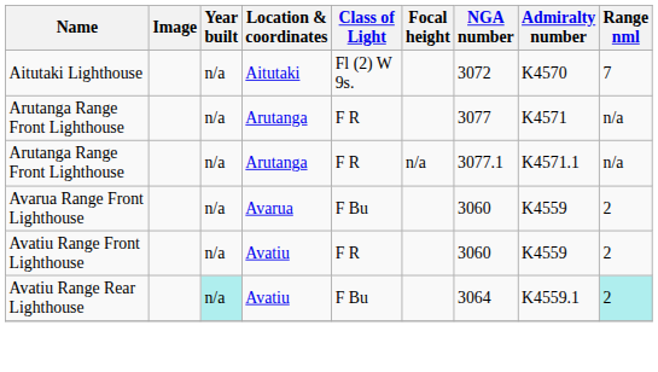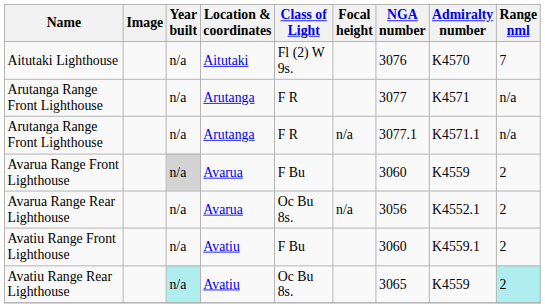Aitutaki Lighthouse | NGA number: 3072 -> 3076
Avarua Range Front Lighthouse | Year built: no background -> lightgrey background
+ row: Avarua Range Rear Lighthouse | n/a | Avarua | Oc Bu 8s. | n/a | 3056 | K4552.1 | 2
Avatiu Range Front Lighthouse | Class of Light: F R -> F Bu
Avatiu Range Front Lighthouse | Admiralty number: K4559 -> K4559.1
Avatiu Range Rear Lighthouse | Class of Light: F Bu -> Oc Bu 8s.
Avatiu Range Rear Lighthouse | NGA number: 3064 -> 3065
Avatiu Range Rear Lighthouse | Admiralty number: K4559.1 -> K4559
